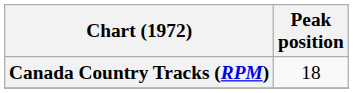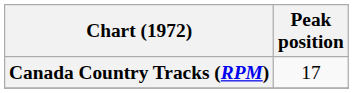Canada Country Tracks (RPM) | Peak position: 18 -> 17
